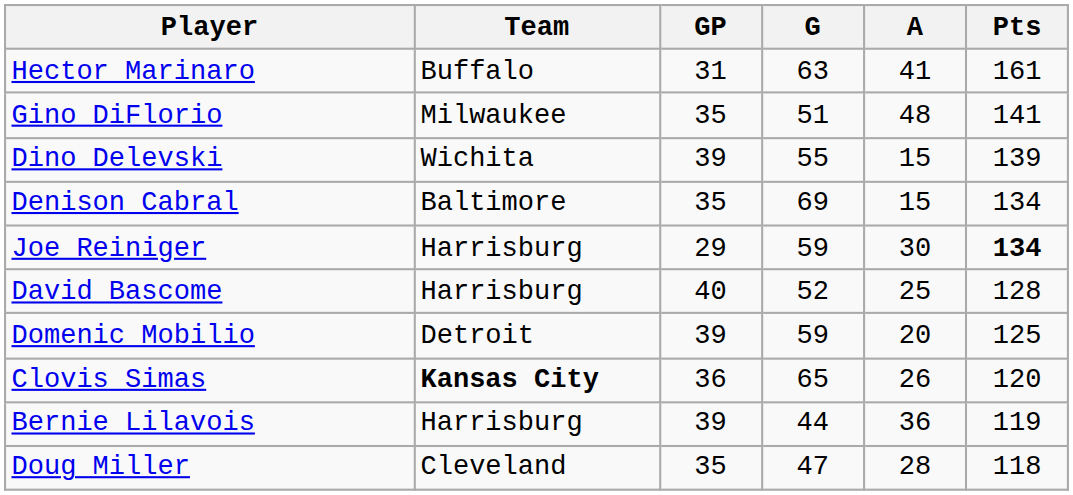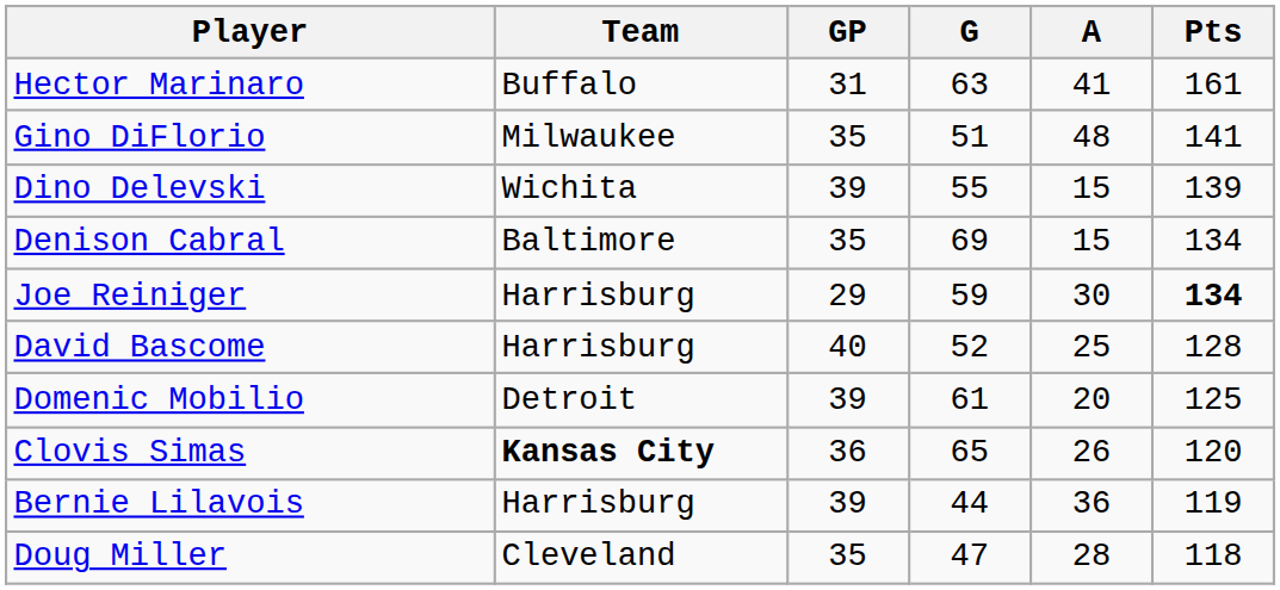Domenic Mobilio | G: 59 -> 61
